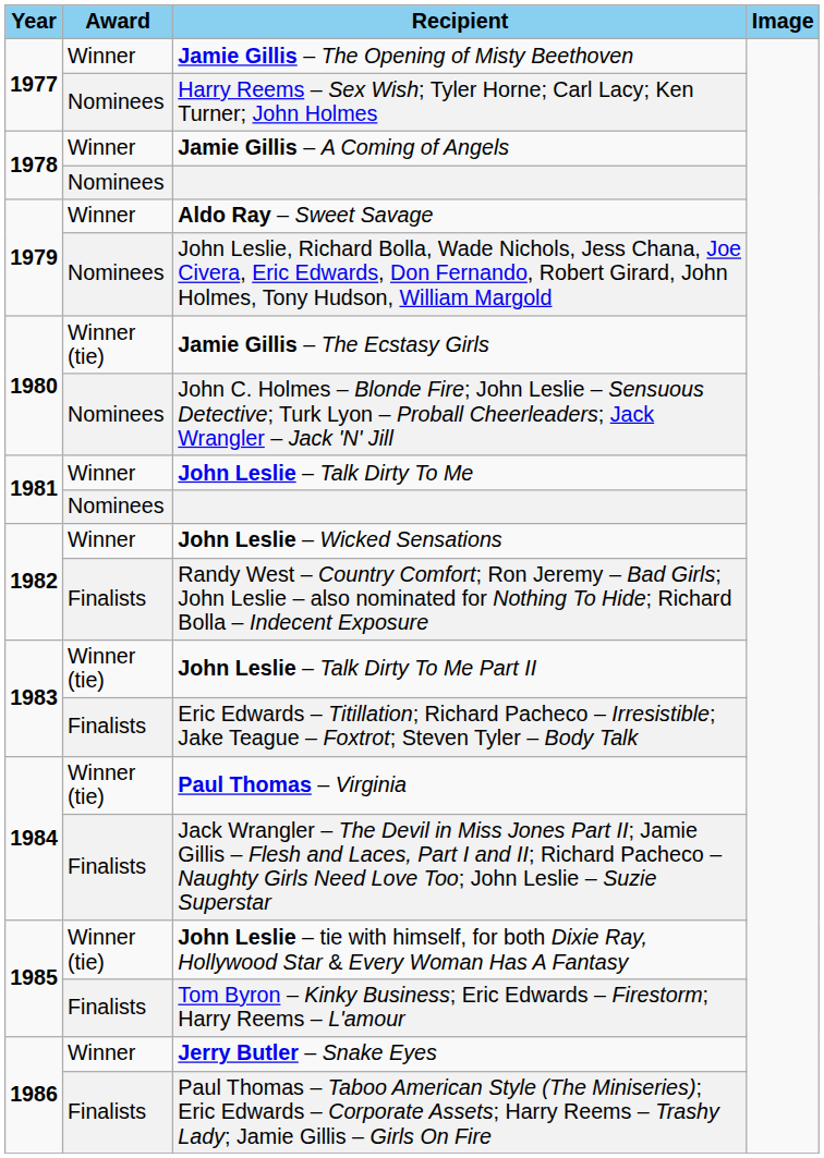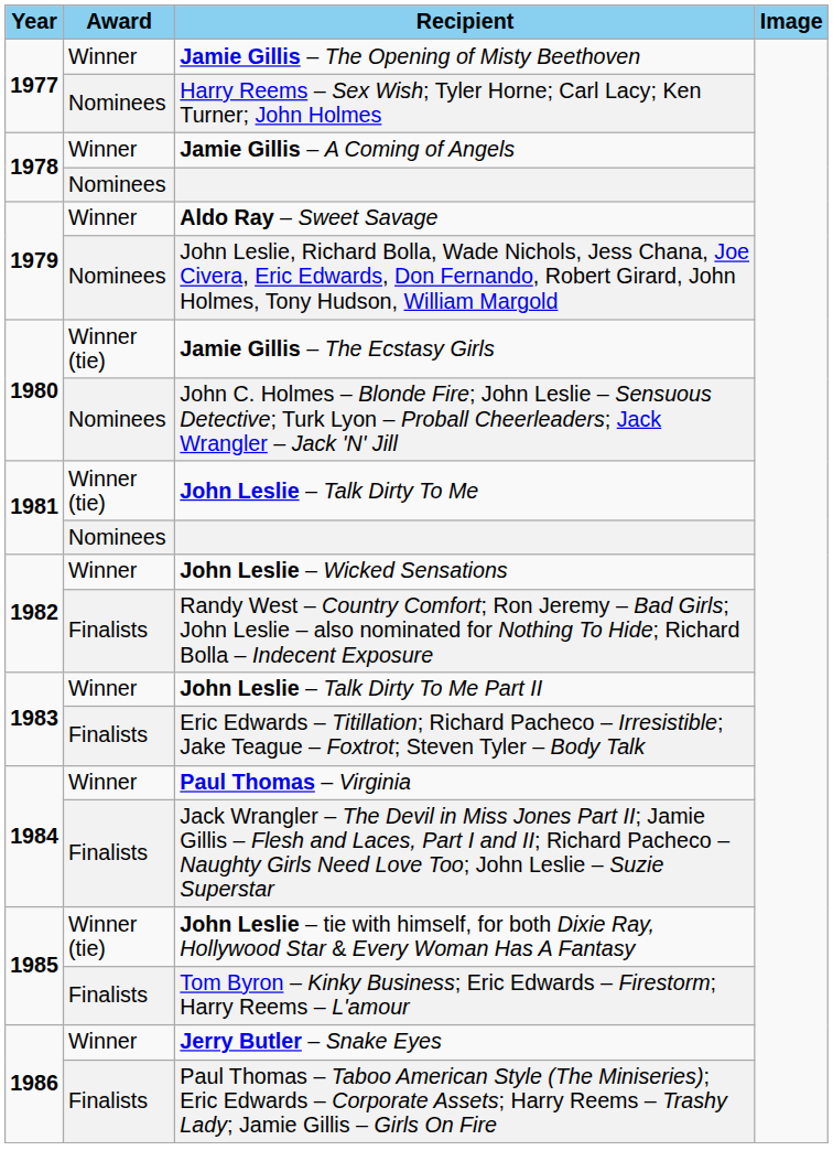John Leslie – Talk Dirty To Me | Award: Winner -> Winner (tie)
John Leslie – Talk Dirty To Me Part II | Award: Winner (tie) -> Winner
Paul Thomas – Virginia | Award: Winner (tie) -> Winner
